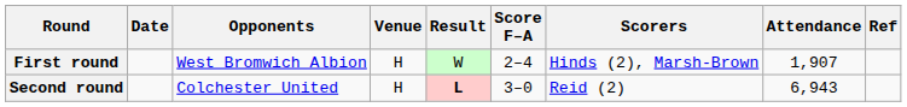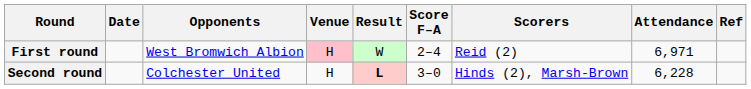First round | Venue: no background -> pink background
First round | Scorers: Hinds (2), Marsh-Brown -> Reid (2)
First round | Attendance: 1,907 -> 6,971
Second round | Scorers: Reid (2) -> Hinds (2), Marsh-Brown
Second round | Attendance: 6,943 -> 6,228
